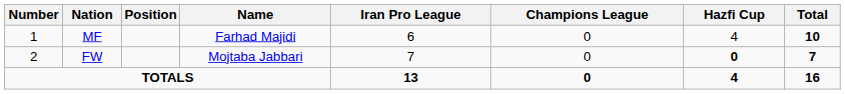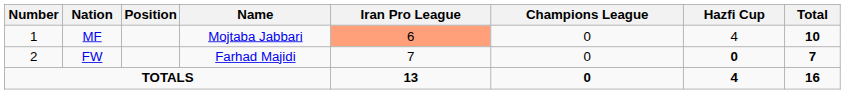MF | Name: Farhad Majidi -> Mojtaba Jabbari
MF | Iran Pro League: no background -> lightsalmon background
FW | Name: Mojtaba Jabbari -> Farhad Majidi
